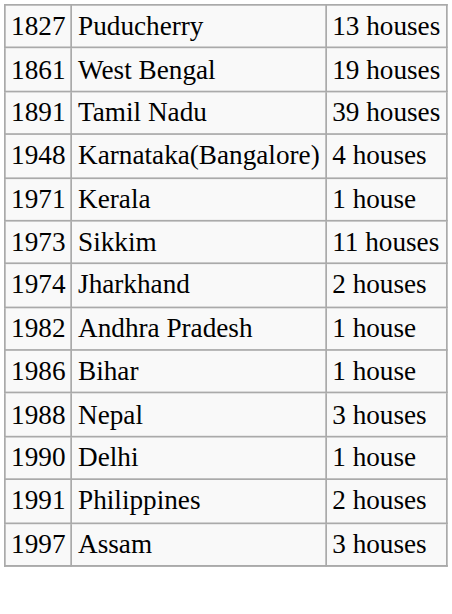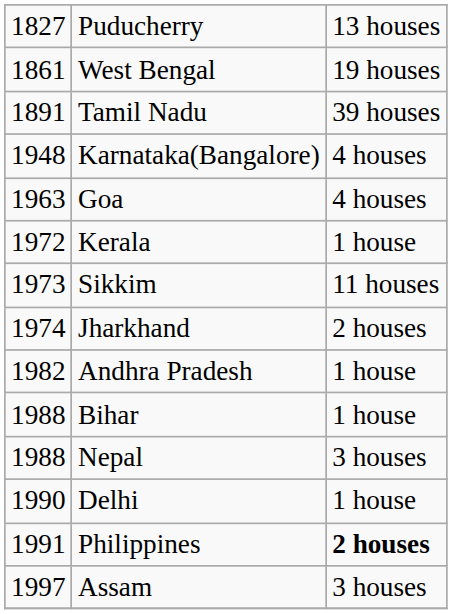+ row: 1963 | Goa | 4 houses
Kerala | column 1: 1971 -> 1972
Bihar | column 1: 1986 -> 1988
Philippines | column 3: normal -> bold
